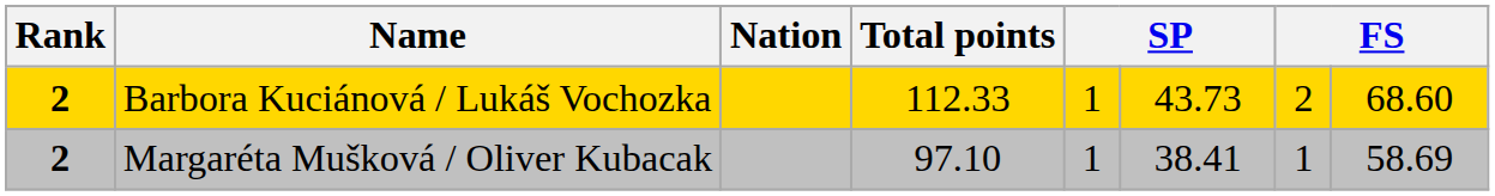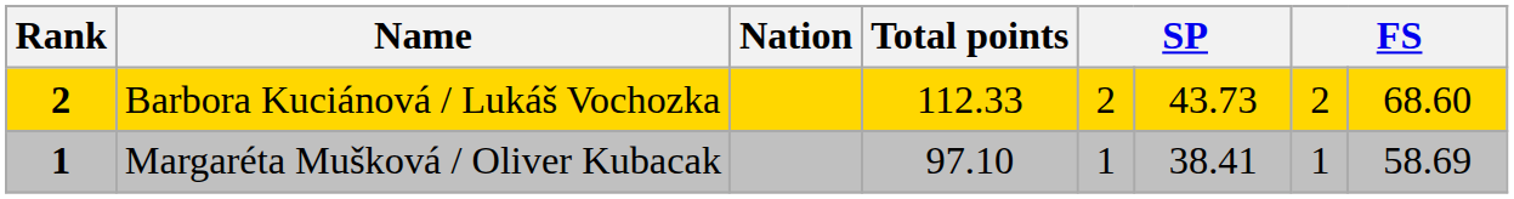Barbora Kuciánová / Lukáš Vochozka | column 5: 1 -> 2
Margaréta Mušková / Oliver Kubacak | Rank: 2 -> 1
